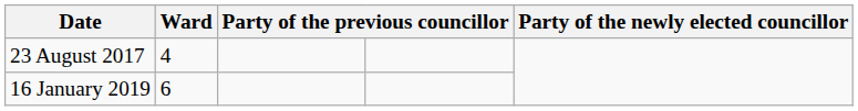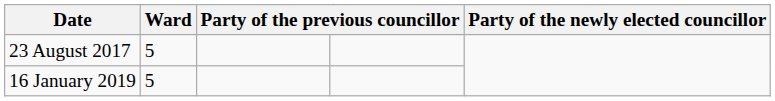23 August 2017 | Ward: 4 -> 5
16 January 2019 | Ward: 6 -> 5
